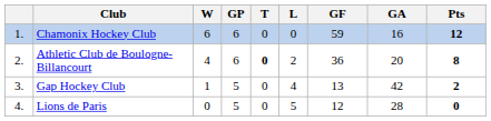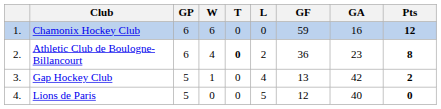columns swapped: GP <-> W
Athletic Club de Boulogne-Billancourt | GA: 20 -> 23
Lions de Paris | GA: 28 -> 40
